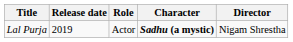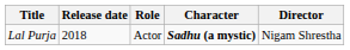Lal Purja | Release date: 2019 -> 2018
